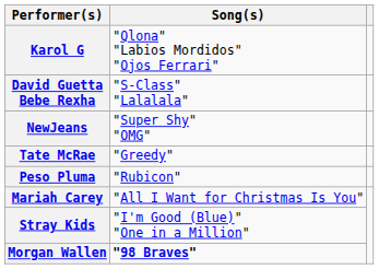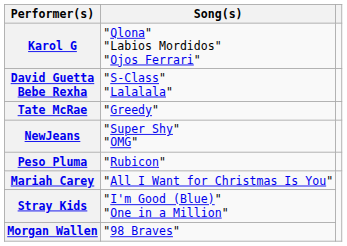rows swapped: NewJeans <-> Tate McRae
Morgan Wallen | Song(s): bold -> normal
